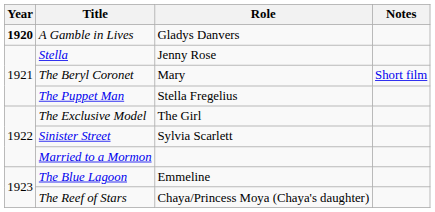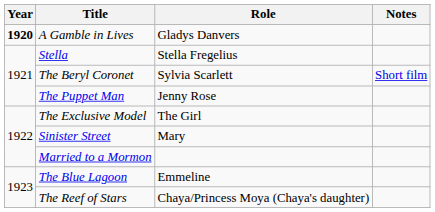Stella | Role: Jenny Rose -> Stella Fregelius
The Beryl Coronet | Role: Mary -> Sylvia Scarlett
The Puppet Man | Role: Stella Fregelius -> Jenny Rose
Sinister Street | Role: Sylvia Scarlett -> Mary
